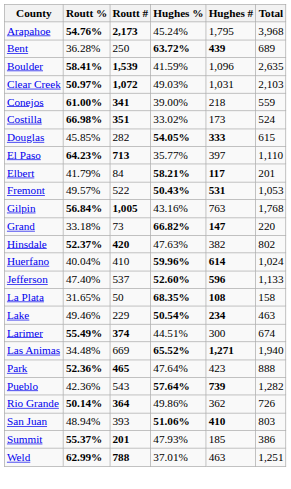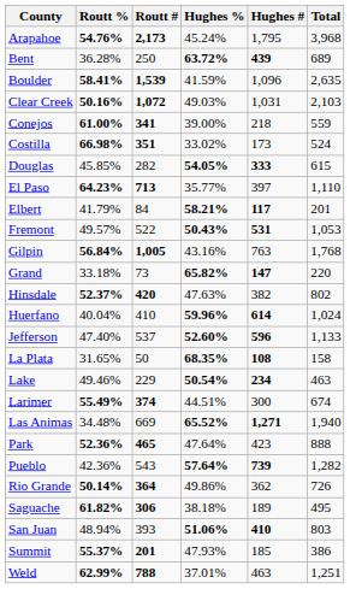Clear Creek | Routt %: 50.97% -> 50.16%
Grand | Hughes %: 66.82% -> 65.82%
+ row: Saguache | 61.82% | 306 | 38.18% | 189 | 495
